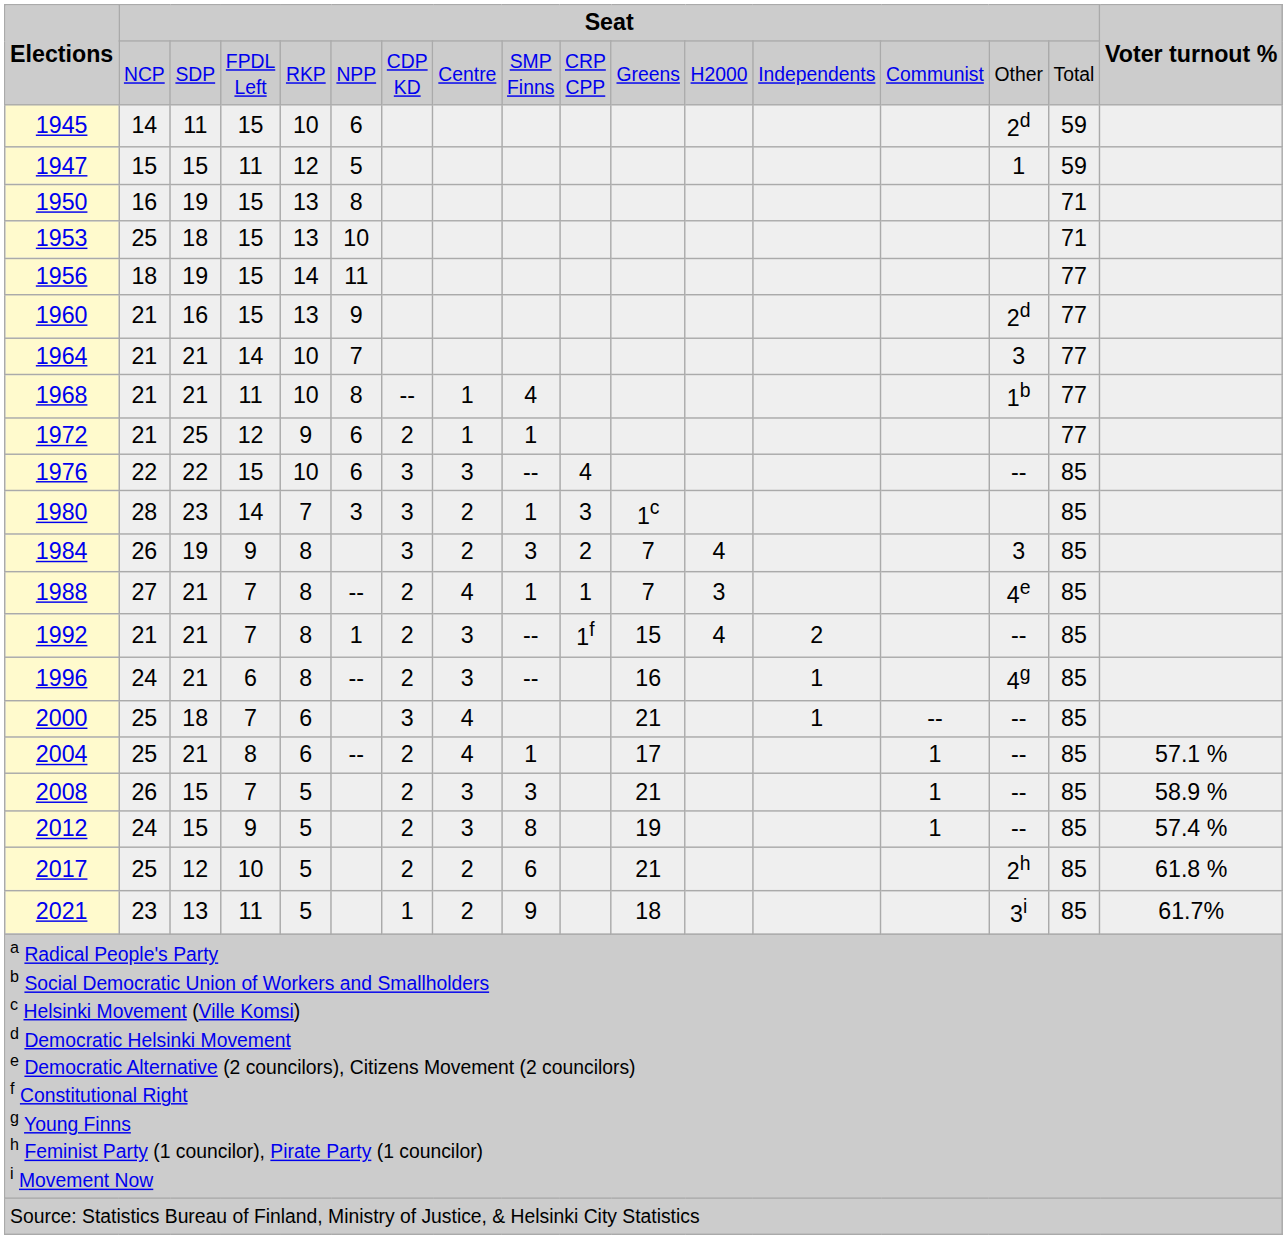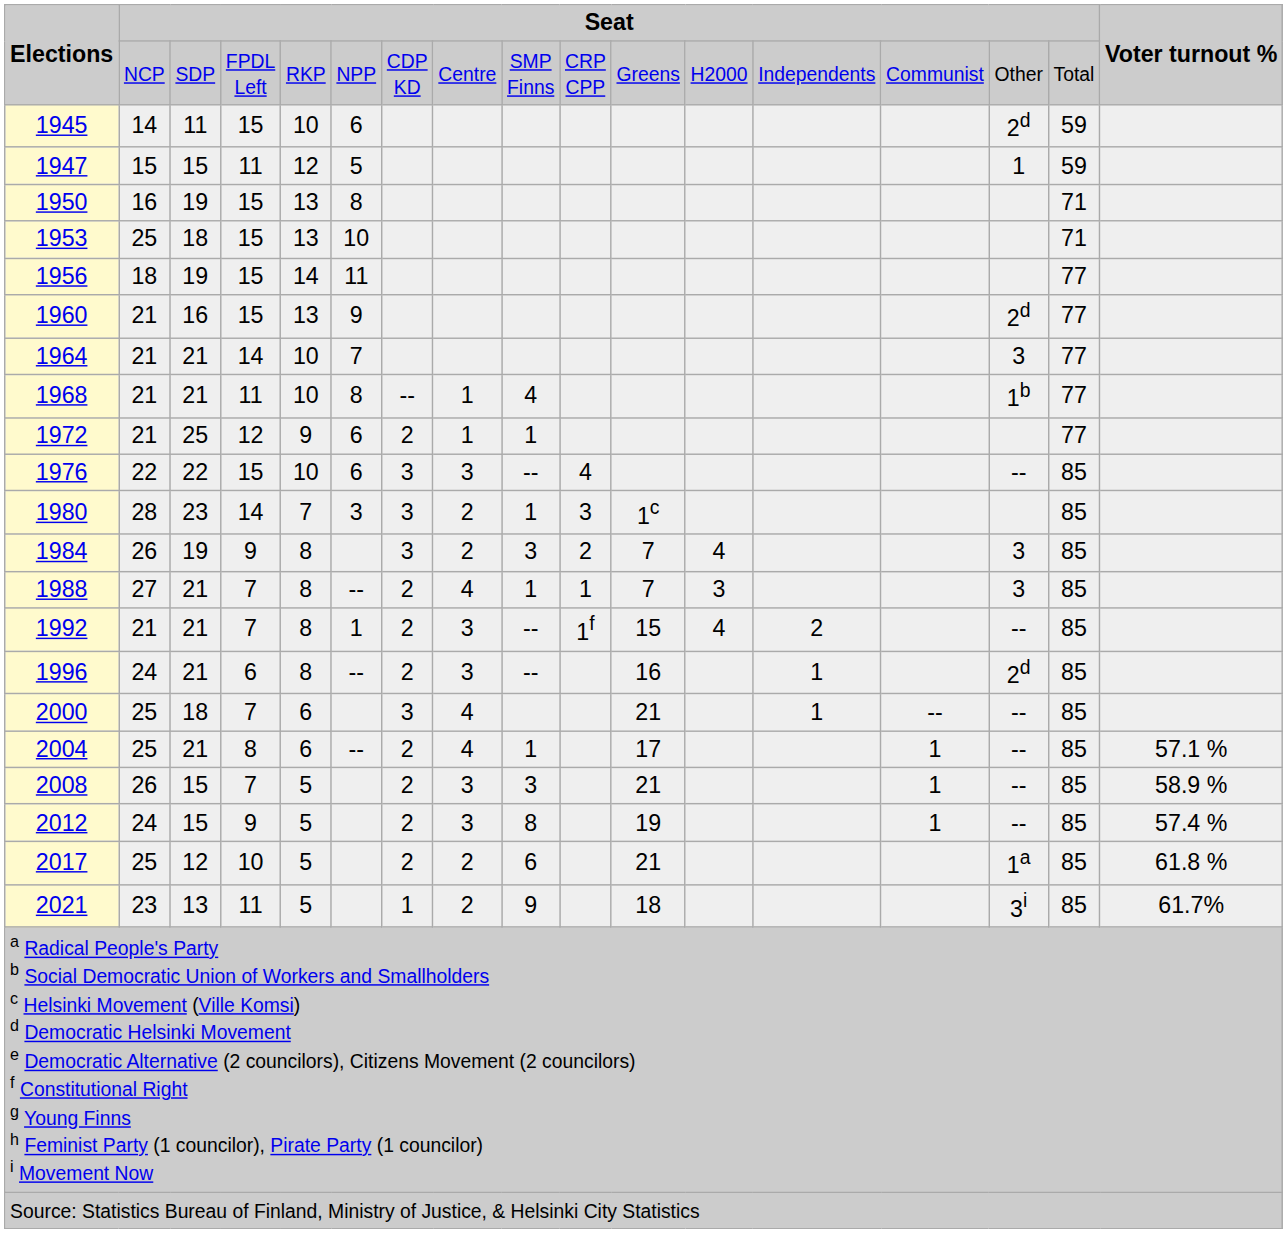1988 | column 15: 4e -> 3
1996 | column 15: 4g -> 2d
2017 | column 15: 2h -> 1a
